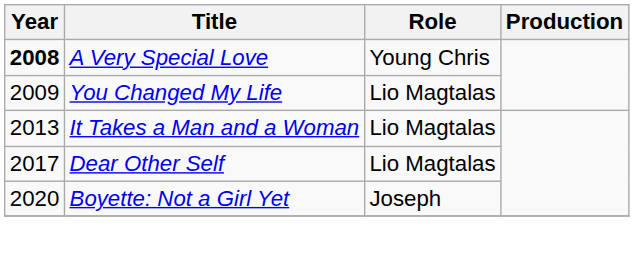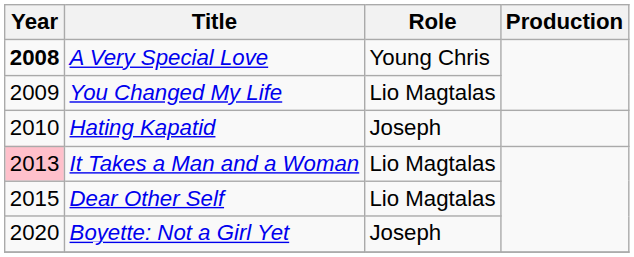+ row: 2010 | Hating Kapatid | Joseph
It Takes a Man and a Woman | Year: no background -> pink background
Dear Other Self | Year: 2017 -> 2015
